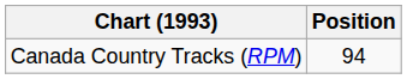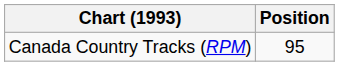Canada Country Tracks (RPM) | Position: 94 -> 95
